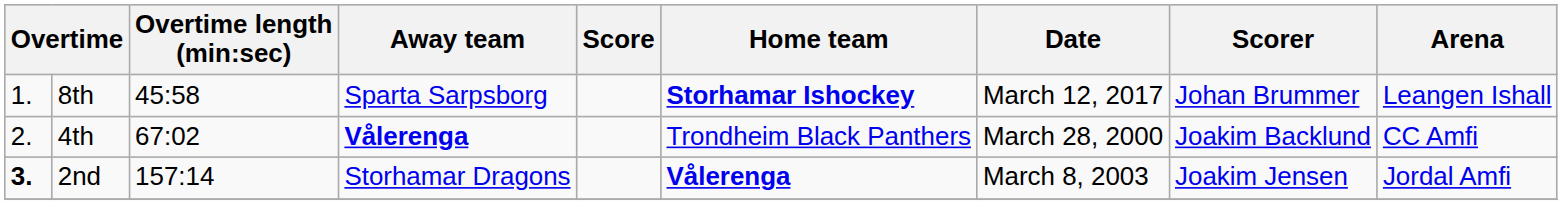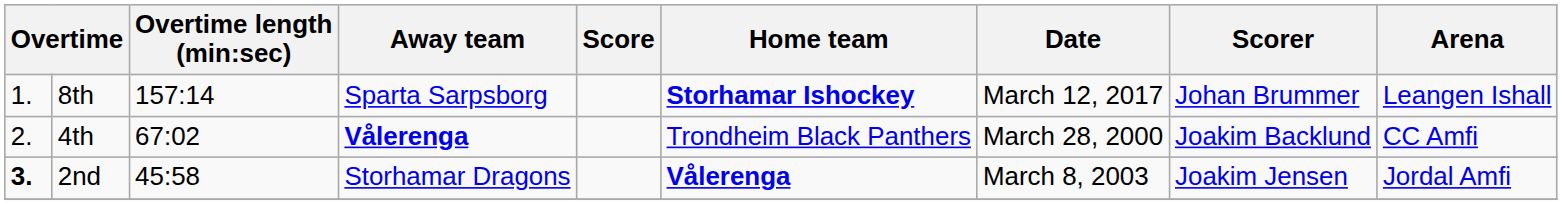8th | Overtime length (min:sec): 45:58 -> 157:14
2nd | Overtime length (min:sec): 157:14 -> 45:58
